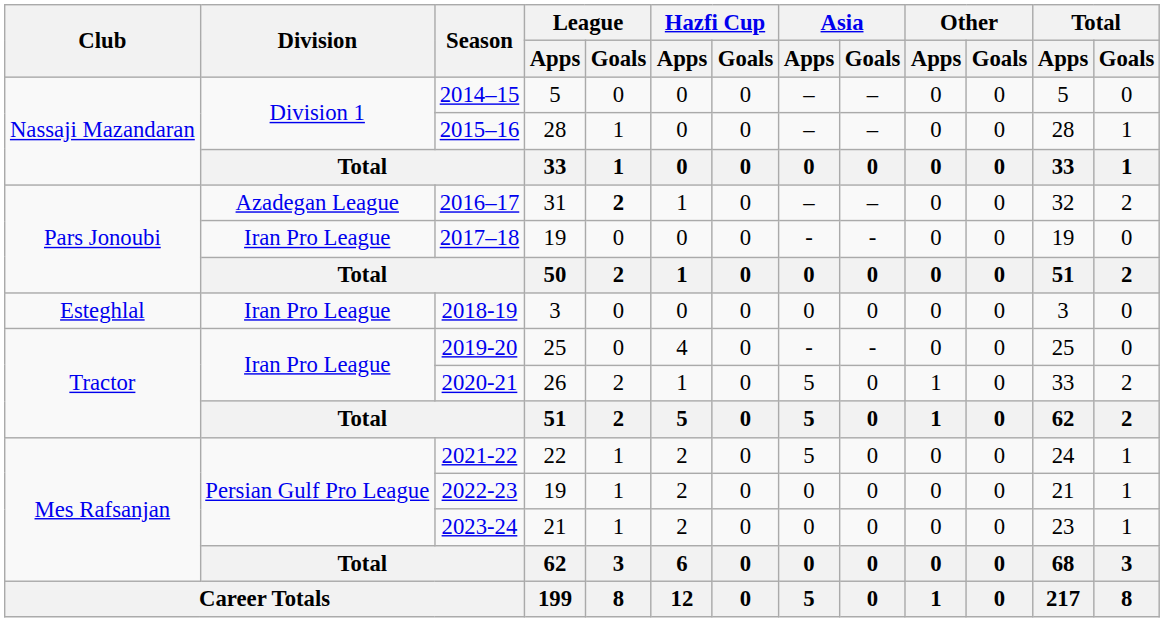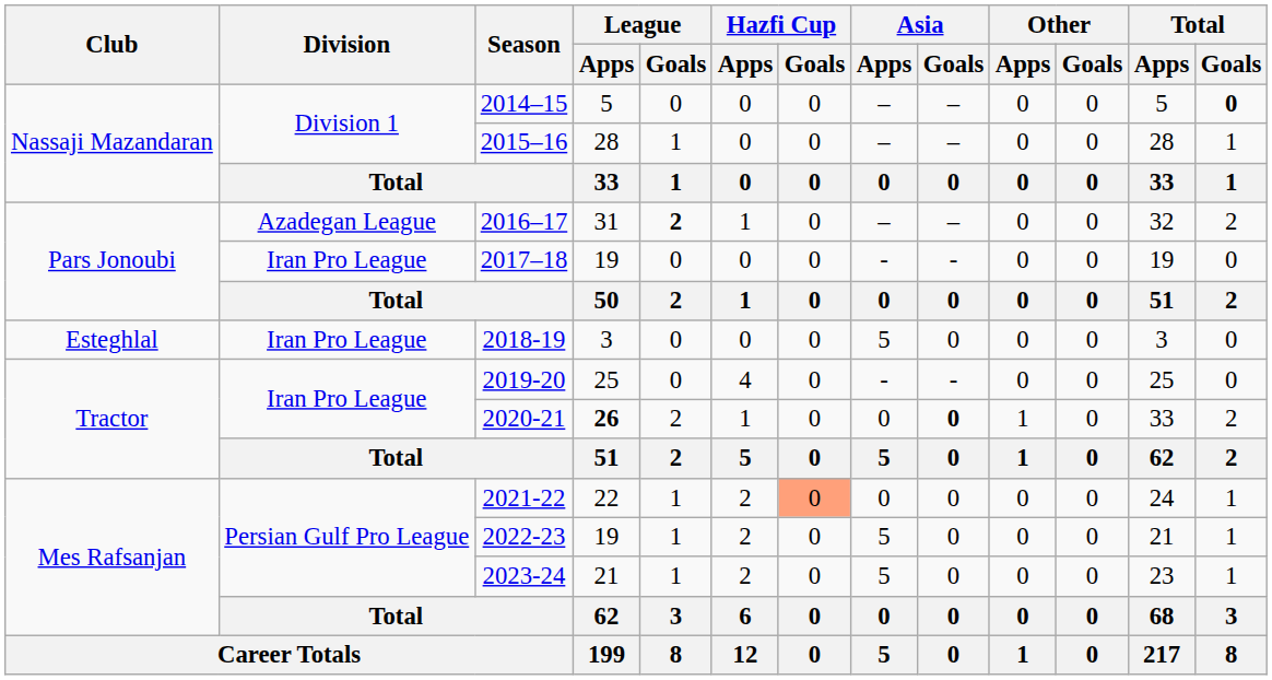2014–15 | Total / Goals: normal -> bold
2018-19 | Asia / Apps: 0 -> 5
2020-21 | League / Apps: normal -> bold
2020-21 | Asia / Apps: 5 -> 0
2020-21 | Asia / Goals: normal -> bold
2021-22 | Hazfi Cup / Goals: no background -> lightsalmon background
2021-22 | Asia / Apps: 5 -> 0
2022-23 | Asia / Apps: 0 -> 5
2023-24 | Asia / Apps: 0 -> 5
